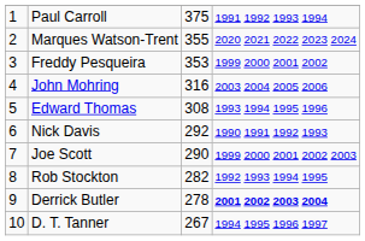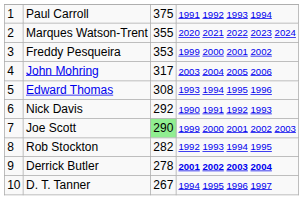John Mohring | column 3: 316 -> 317
Joe Scott | column 3: no background -> lightgreen background
